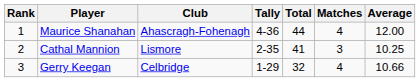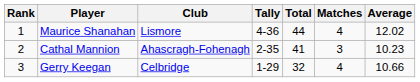Maurice Shanahan | Club: Ahascragh-Fohenagh -> Lismore
Maurice Shanahan | Average: 12.00 -> 12.02
Cathal Mannion | Club: Lismore -> Ahascragh-Fohenagh
Cathal Mannion | Average: 10.25 -> 10.23
